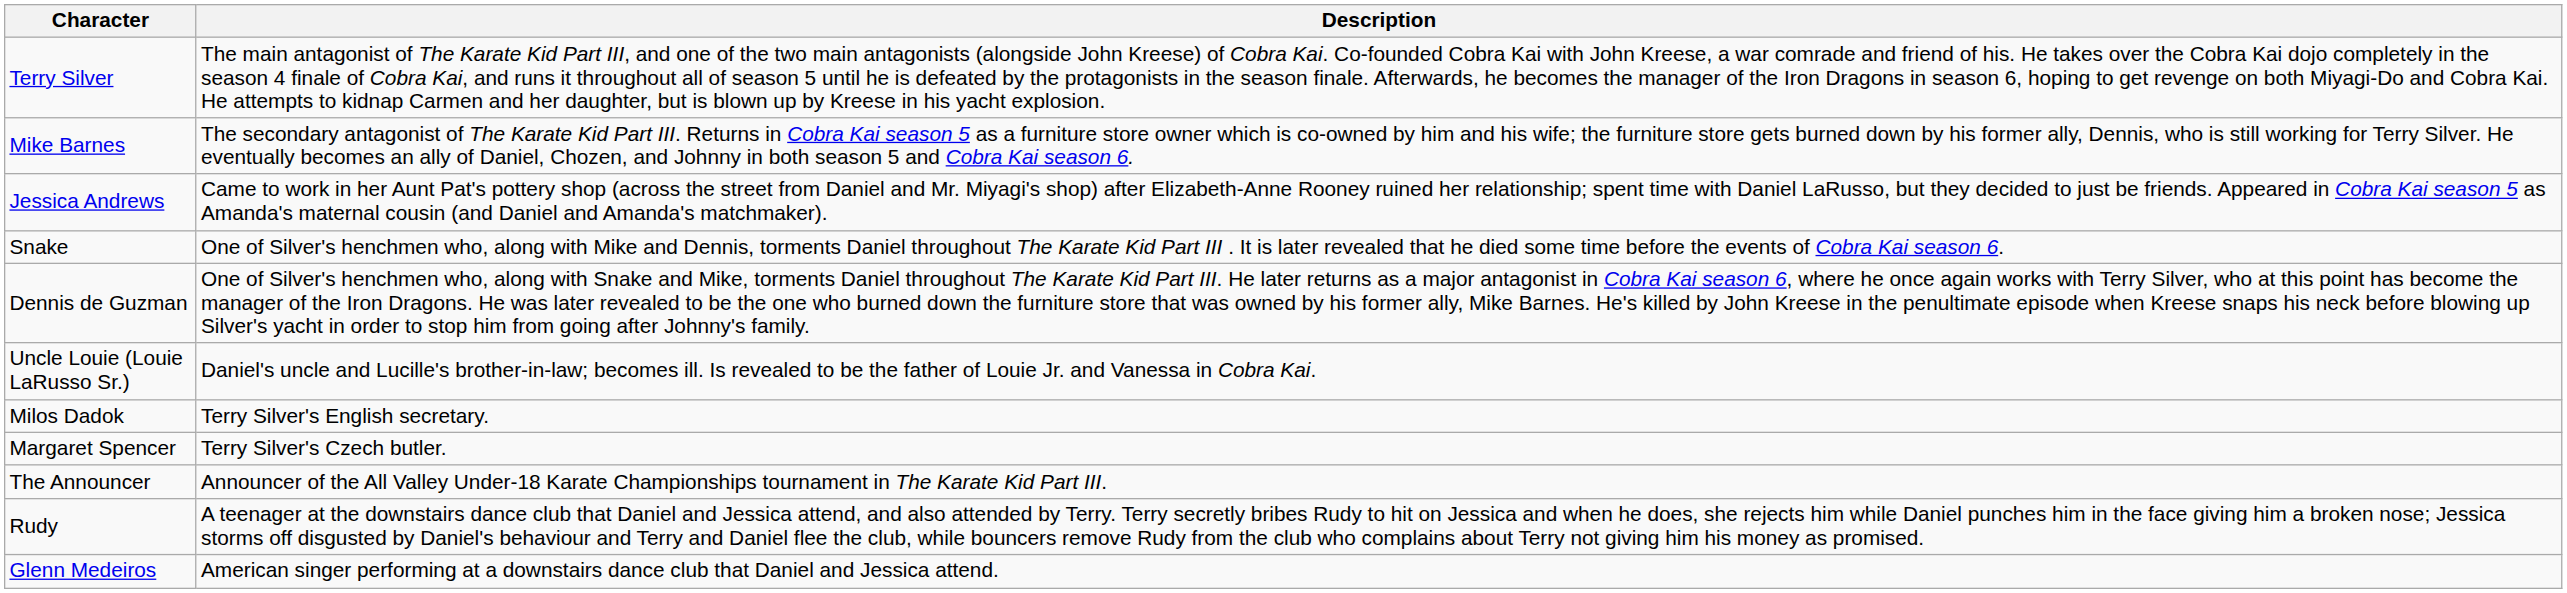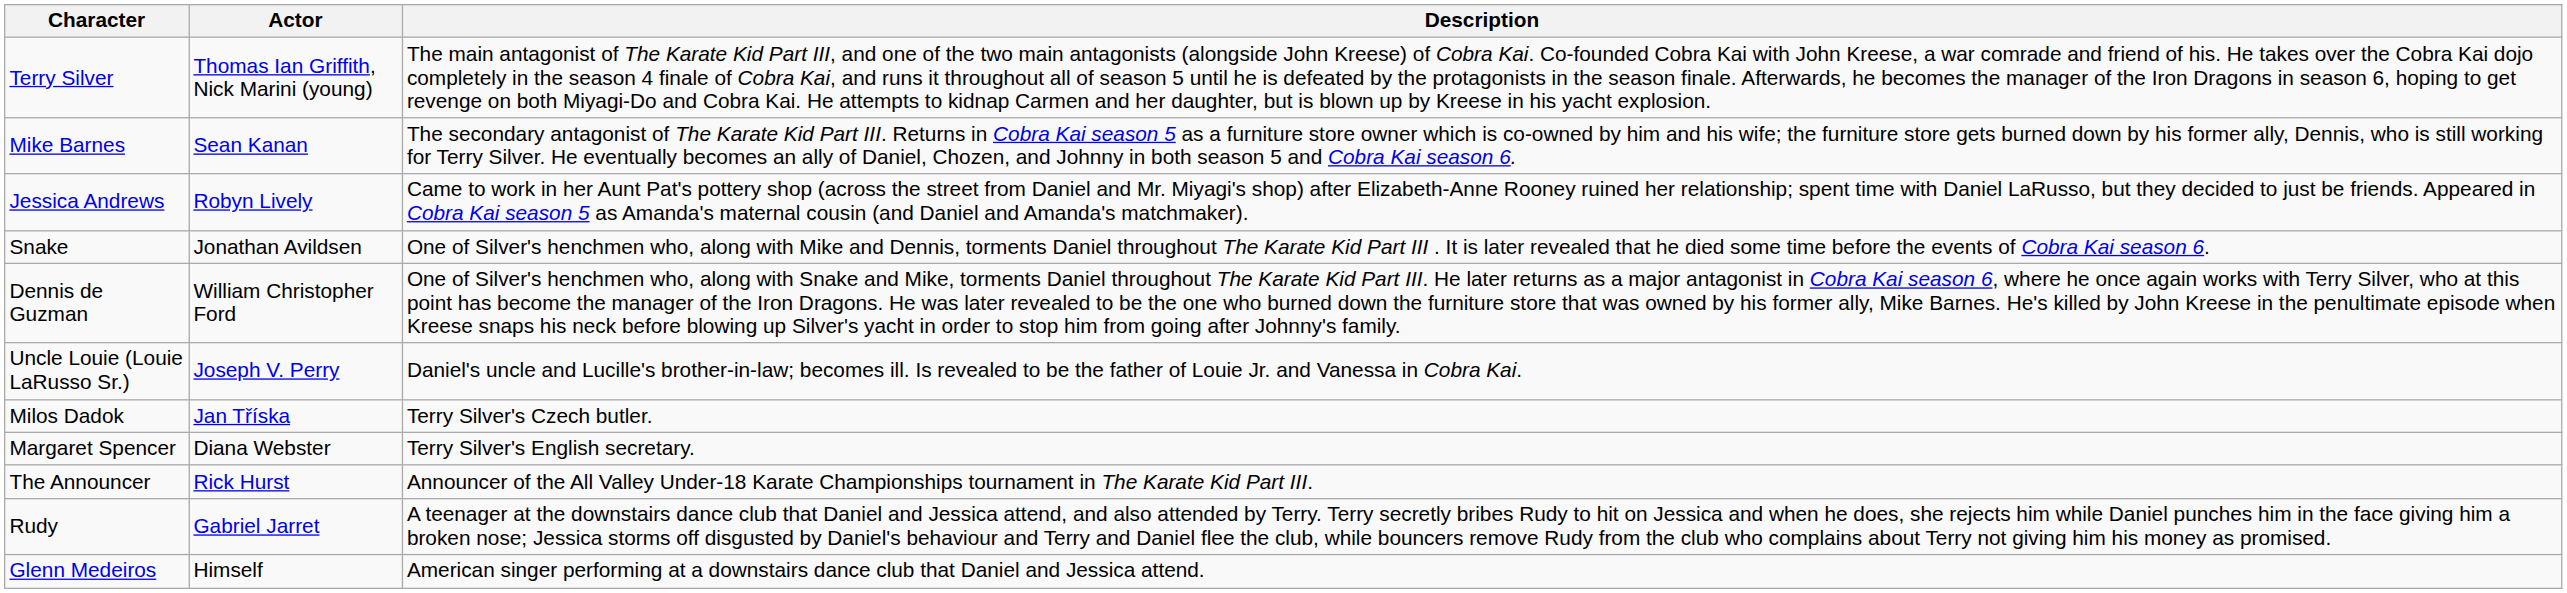+ column: Actor | Thomas Ian Griffith, Nick Marini (young) | Sean Kanan | Robyn Lively | Jonathan Avildsen | William Christopher Ford | Joseph V. Perry | Jan Tříska | Diana Webster | Rick Hurst | Gabriel Jarret | Himself
Milos Dadok | Description: Terry Silver's English secretary. -> Terry Silver's Czech butler.
Margaret Spencer | Description: Terry Silver's Czech butler. -> Terry Silver's English secretary.
